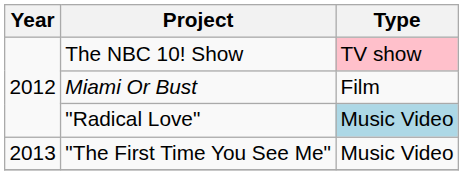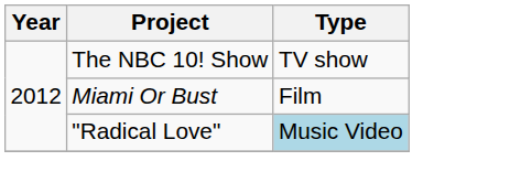The NBC 10! Show | Type: pink background -> no background
- row: 2013 | "The First Time You See Me" | Music Video
